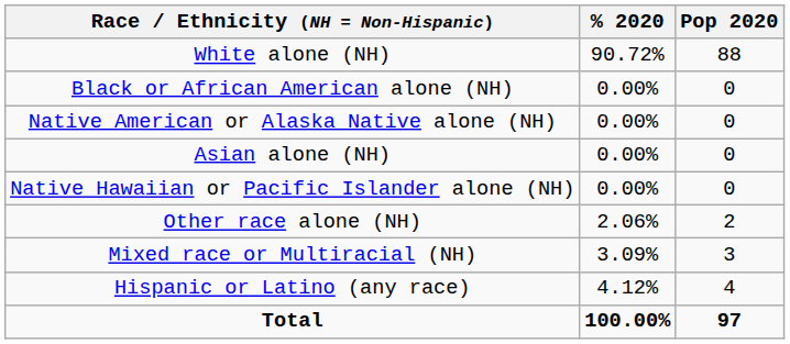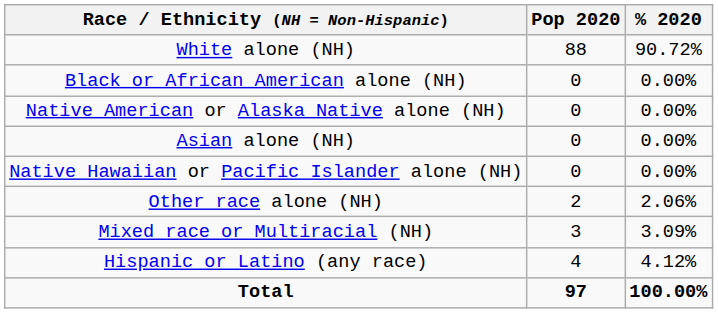columns swapped: Pop 2020 <-> % 2020
